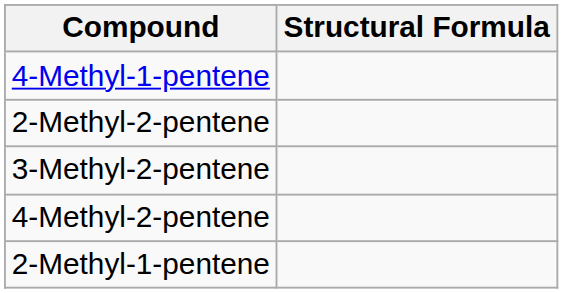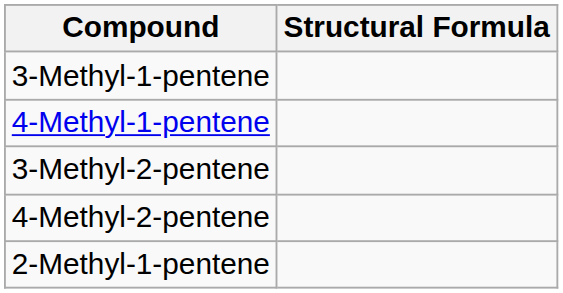+ row: 3-Methyl-1-pentene
- row: 2-Methyl-2-pentene
